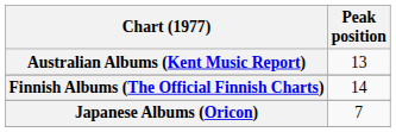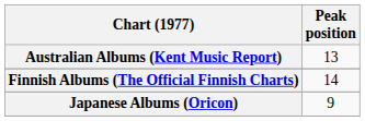Japanese Albums (Oricon) | Peak position: 7 -> 9
